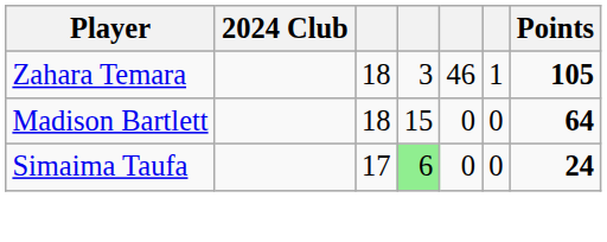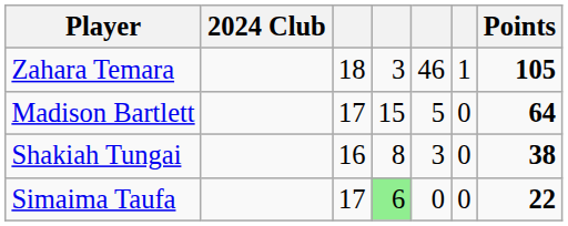Madison Bartlett | column 3: 18 -> 17
Madison Bartlett | column 5: 0 -> 5
+ row: Shakiah Tungai | 16 | 8 | 3 | 0 | 38
Simaima Taufa | Points: 24 -> 22
